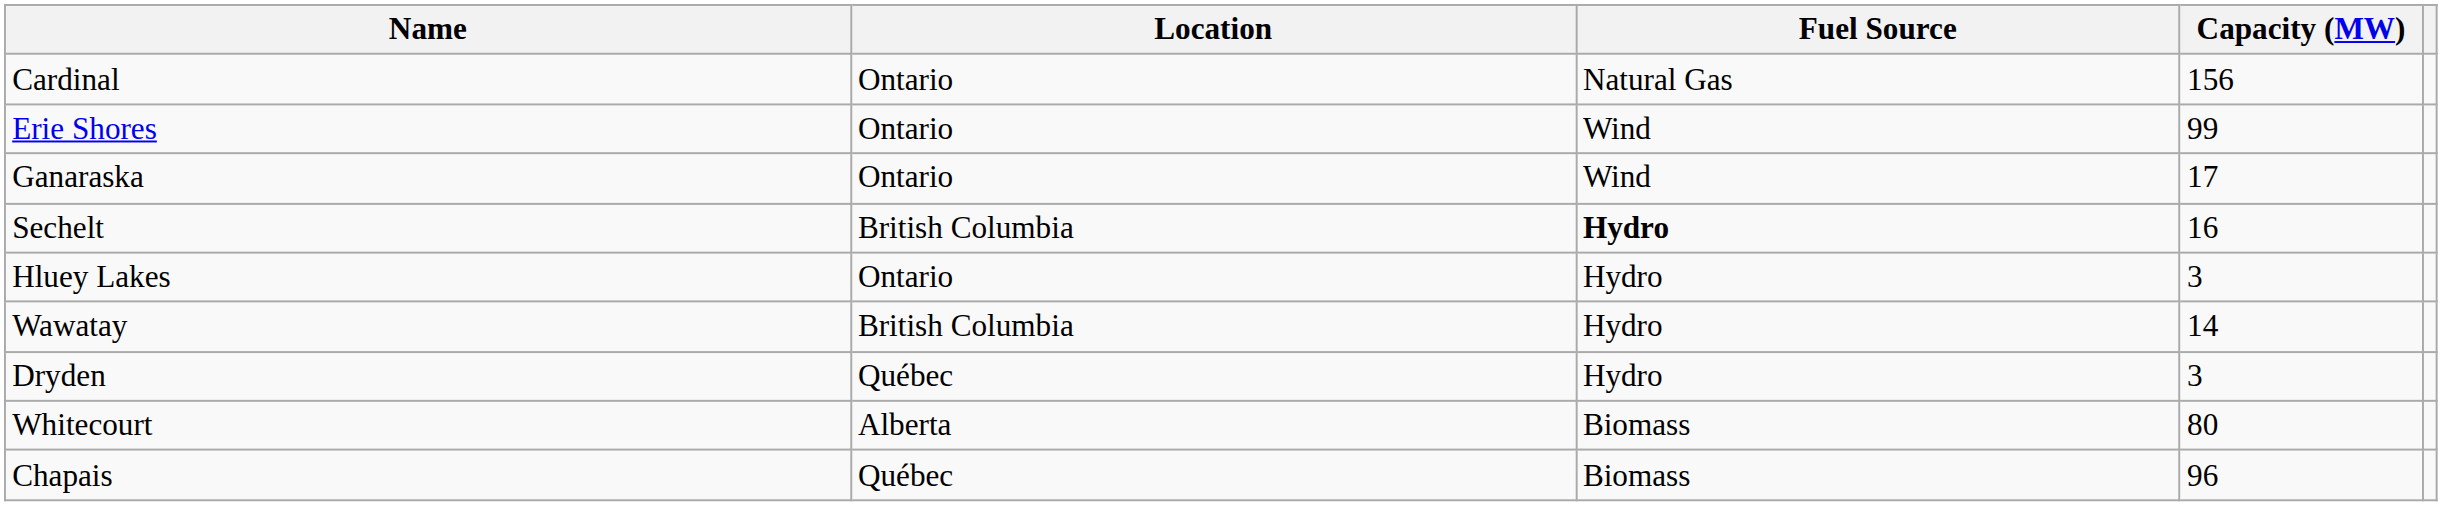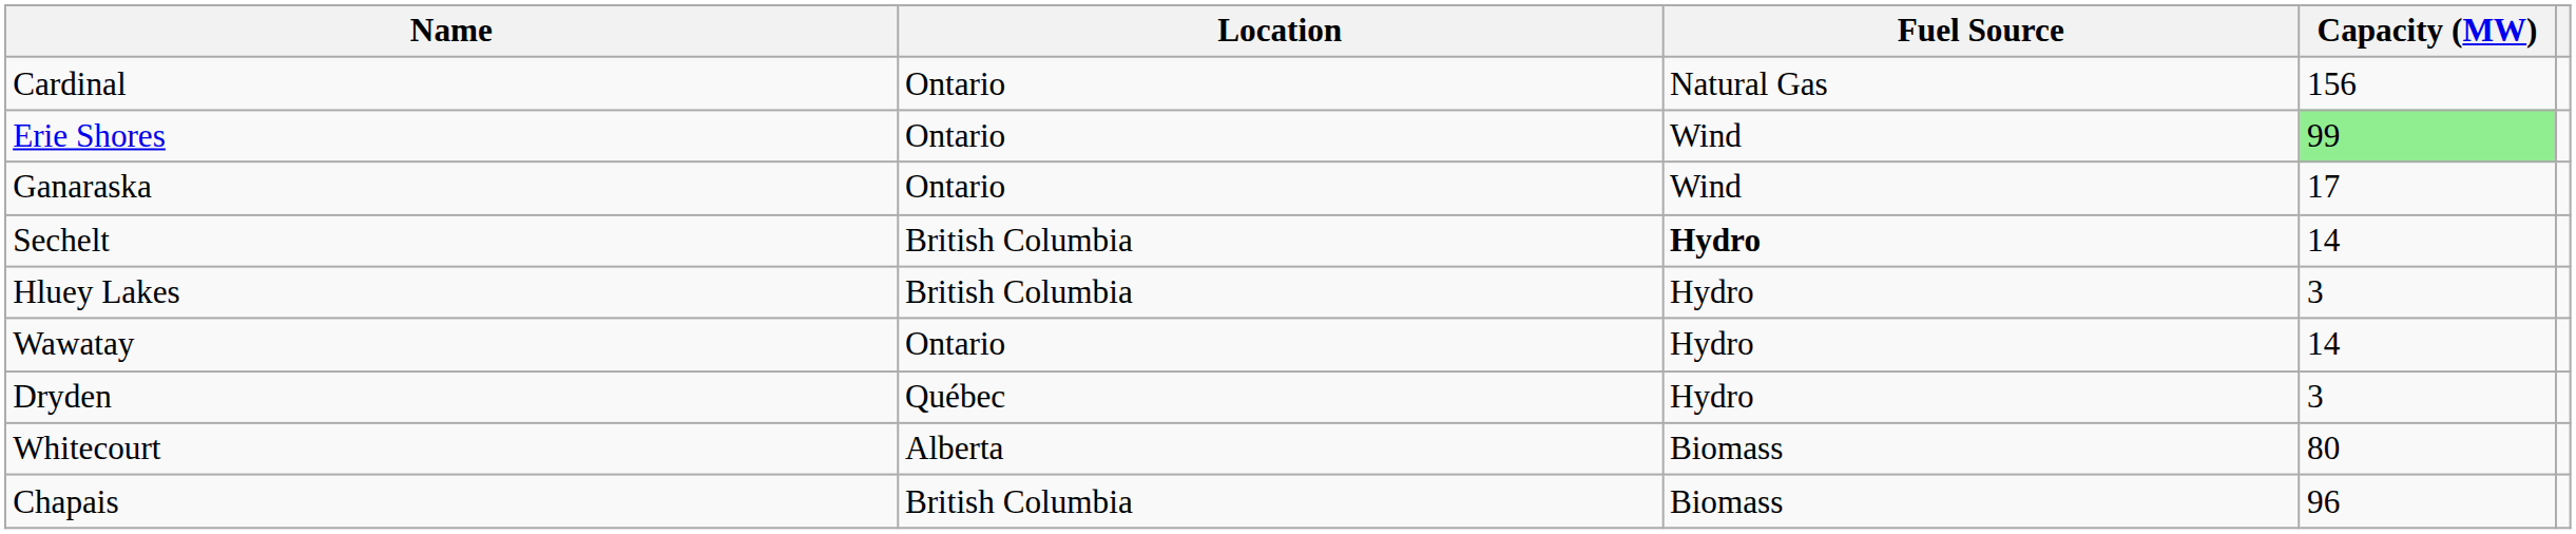Erie Shores | Capacity (MW): no background -> lightgreen background
Sechelt | Capacity (MW): 16 -> 14
Hluey Lakes | Location: Ontario -> British Columbia
Wawatay | Location: British Columbia -> Ontario
Chapais | Location: Québec -> British Columbia
